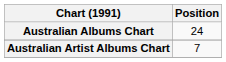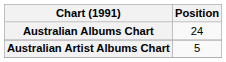Australian Artist Albums Chart | Position: 7 -> 5
